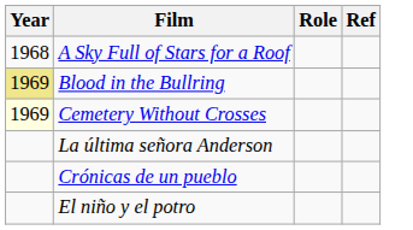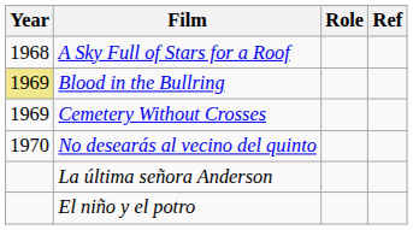Cemetery Without Crosses | Year: lightyellow background -> no background
+ row: 1970 | No desearás al vecino del quinto
- row: Crónicas de un pueblo
